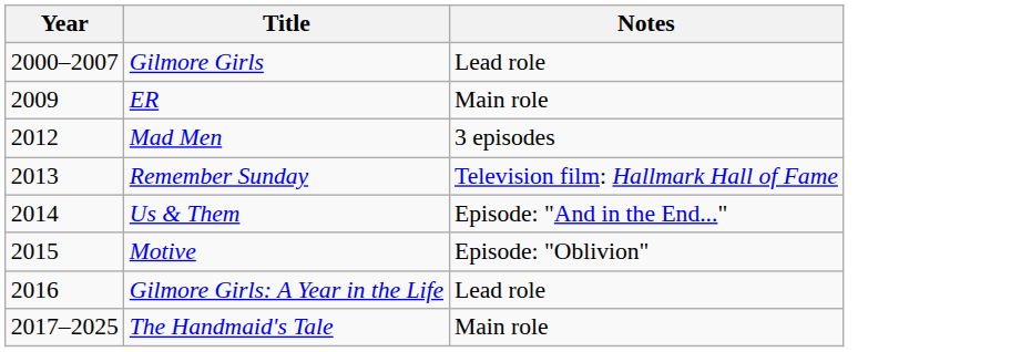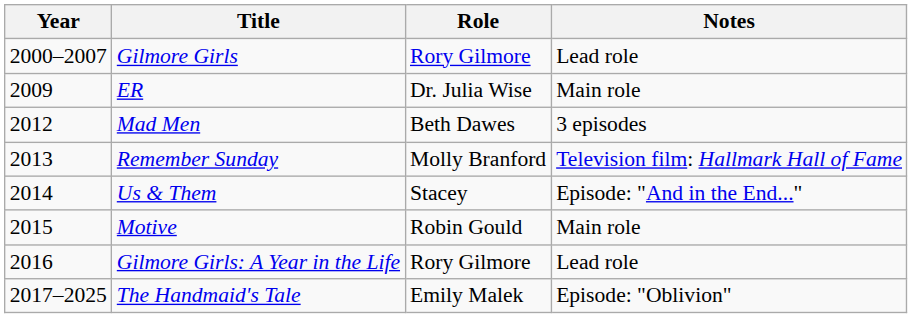+ column: Role | Rory Gilmore | Dr. Julia Wise | Beth Dawes | Molly Branford | Stacey | Robin Gould | Rory Gilmore | Emily Malek
Motive | Notes: Episode: "Oblivion" -> Main role
The Handmaid's Tale | Notes: Main role -> Episode: "Oblivion"
